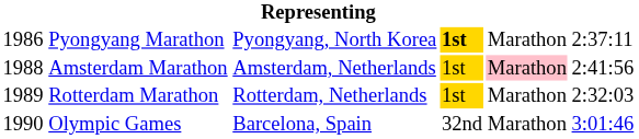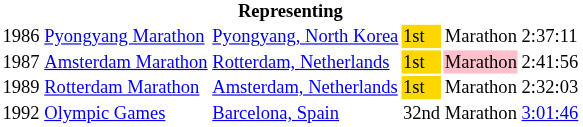Pyongyang Marathon | column 4: bold -> normal
Amsterdam Marathon | column 1: 1988 -> 1987
Amsterdam Marathon | column 3: Amsterdam, Netherlands -> Rotterdam, Netherlands
Rotterdam Marathon | column 3: Rotterdam, Netherlands -> Amsterdam, Netherlands
Olympic Games | column 1: 1990 -> 1992
